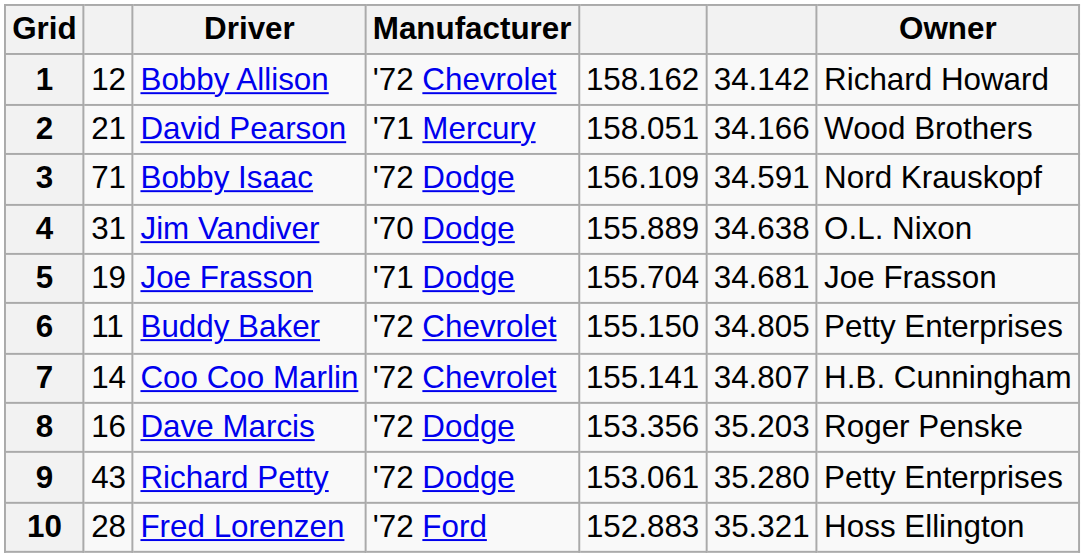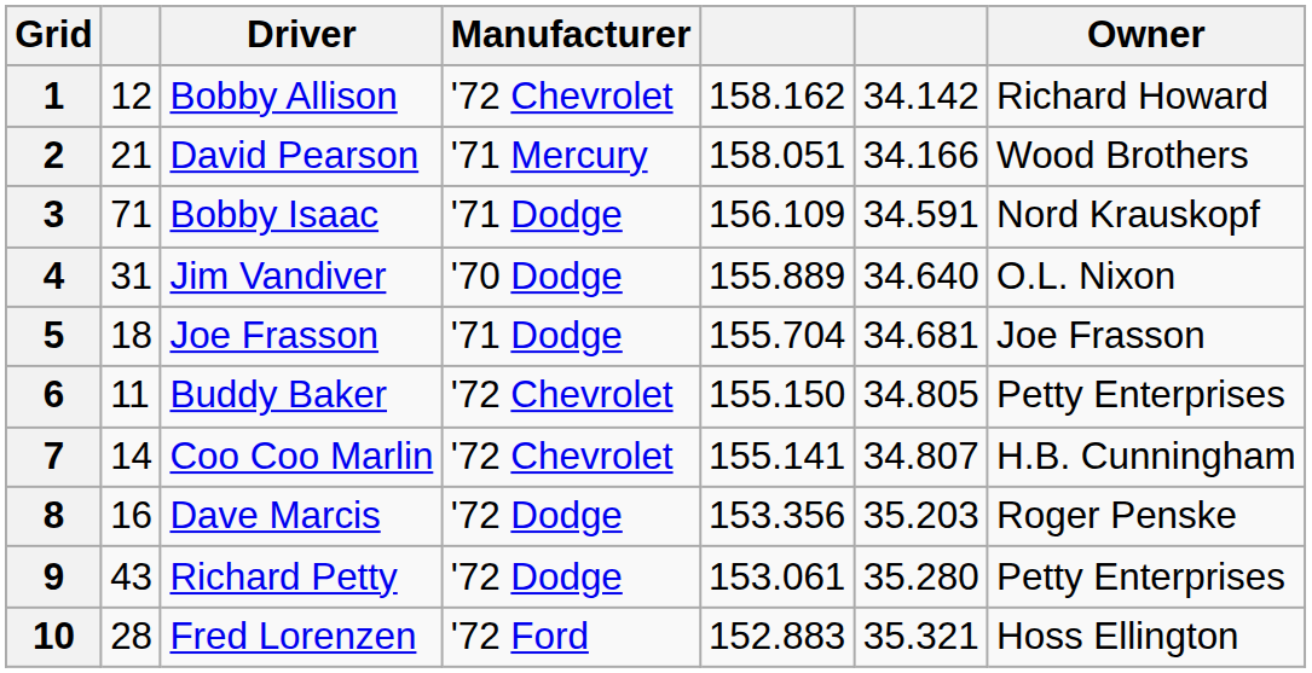3 | Manufacturer: '72 Dodge -> '71 Dodge
4 | column 6: 34.638 -> 34.640
5 | column 2: 19 -> 18
